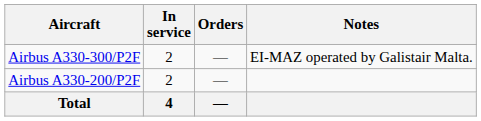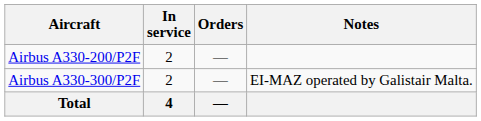rows swapped: Airbus A330-200/P2F <-> Airbus A330-300/P2F
